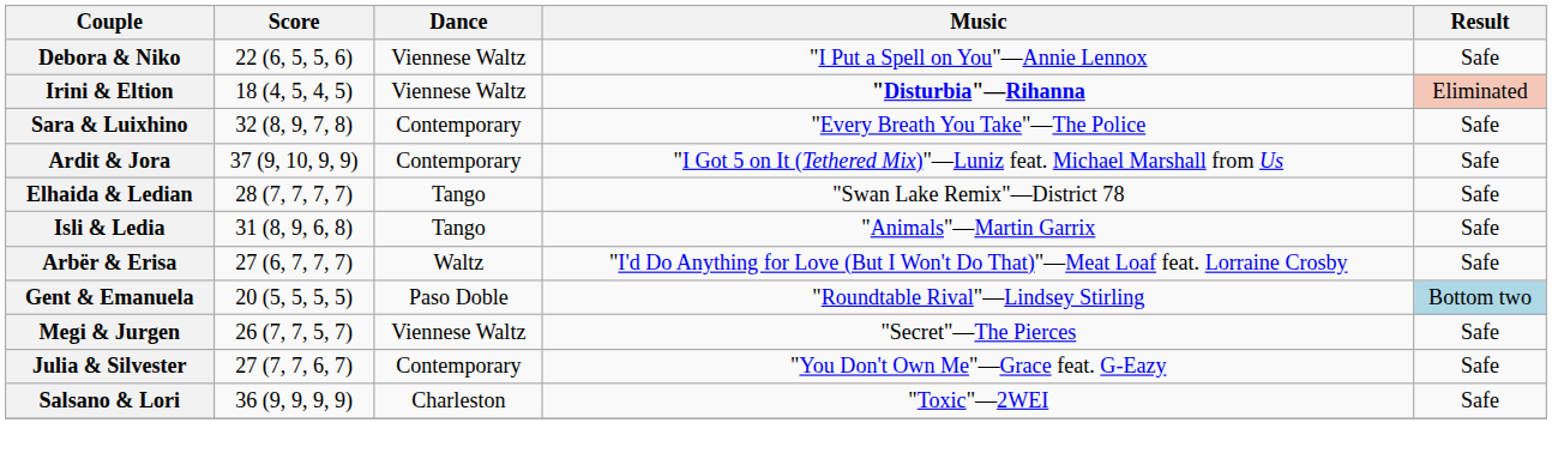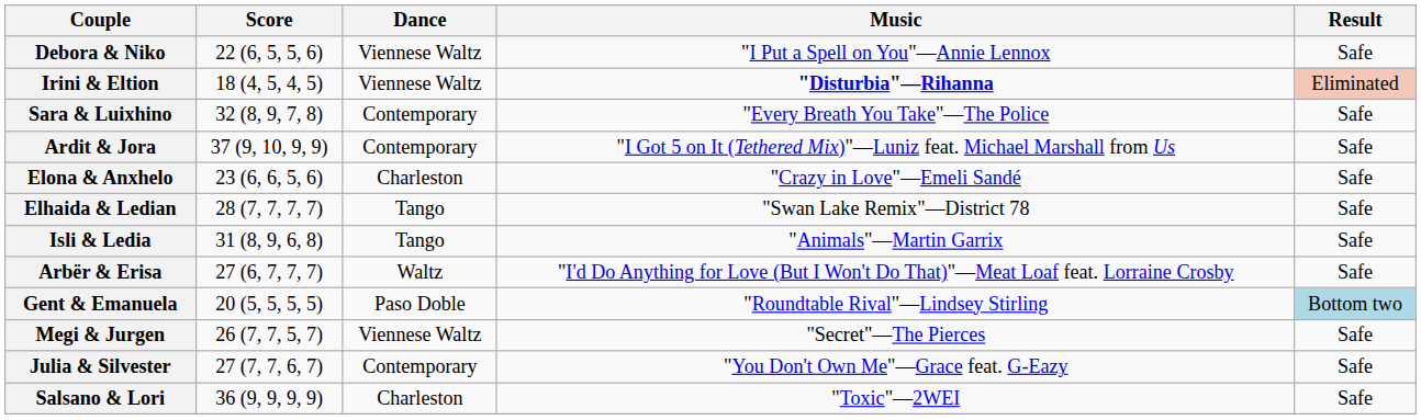+ row: Elona & Anxhelo | 23 (6, 6, 5, 6) | Charleston | "Crazy in Love"—Emeli Sandé | Safe
